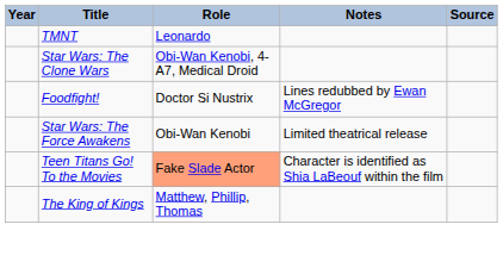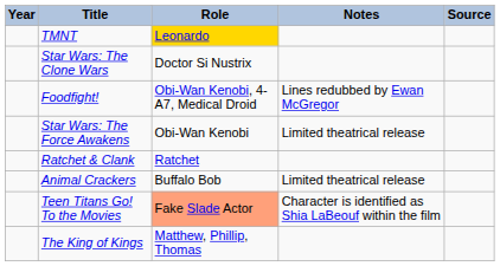TMNT | Role: no background -> gold background
Star Wars: The Clone Wars | Role: Obi-Wan Kenobi, 4-A7, Medical Droid -> Doctor Si Nustrix
Foodfight! | Role: Doctor Si Nustrix -> Obi-Wan Kenobi, 4-A7, Medical Droid
+ row: Ratchet & Clank | Ratchet
+ row: Animal Crackers | Buffalo Bob | Limited theatrical release
